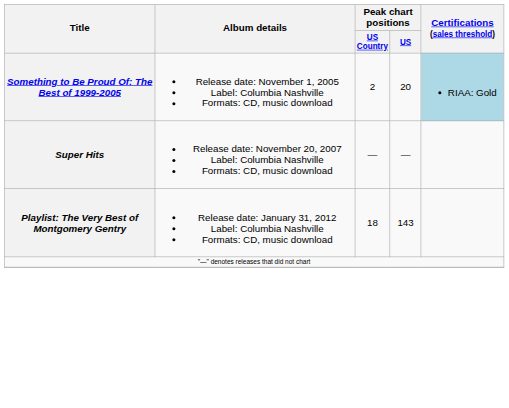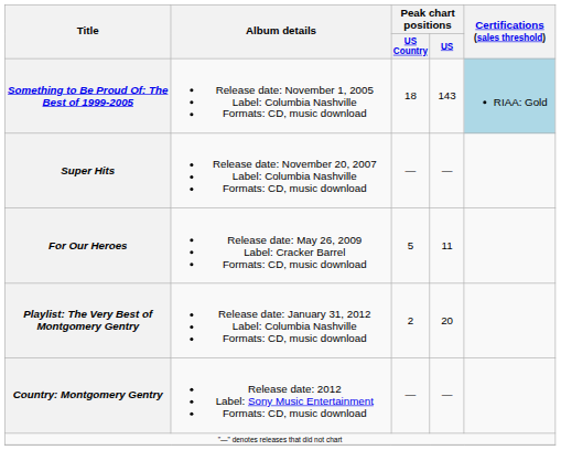Something to Be Proud Of: The Best of 1999-2005 | Peak chart positions / US Country: 2 -> 18
Something to Be Proud Of: The Best of 1999-2005 | Peak chart positions / US: 20 -> 143
+ row: For Our Heroes | Release date: May 26, 2009 Label: Cracker Barrel Formats: CD, music download | 5 | 11
Playlist: The Very Best of Montgomery Gentry | Peak chart positions / US Country: 18 -> 2
Playlist: The Very Best of Montgomery Gentry | Peak chart positions / US: 143 -> 20
+ row: Country: Montgomery Gentry | Release date: 2012 Label: Sony Music Entertainment Formats: CD, music download | — | —
